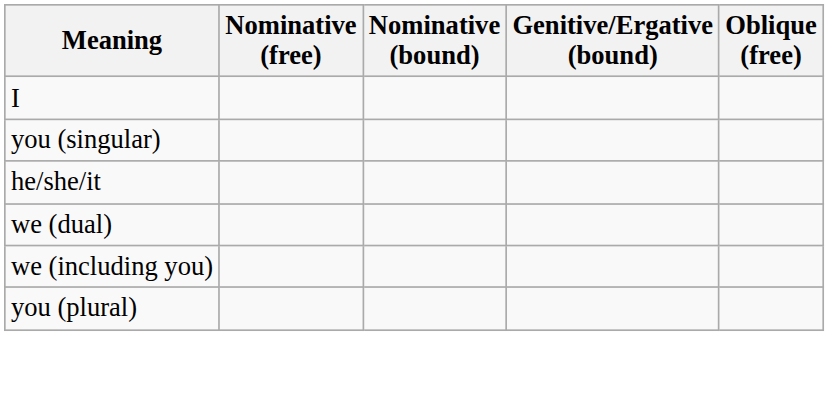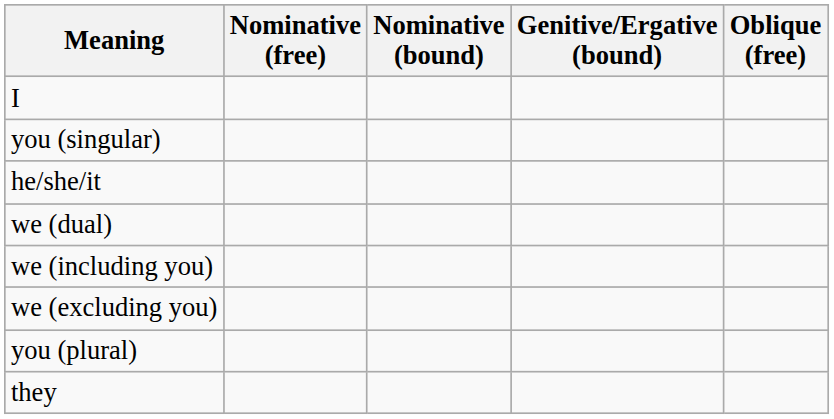+ row: we (excluding you)
+ row: they
